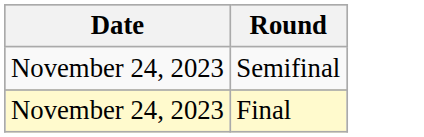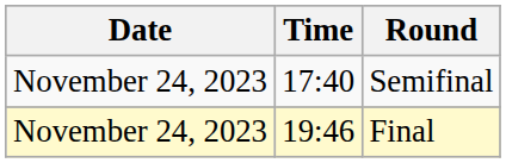+ column: Time | 17:40 | 19:46
